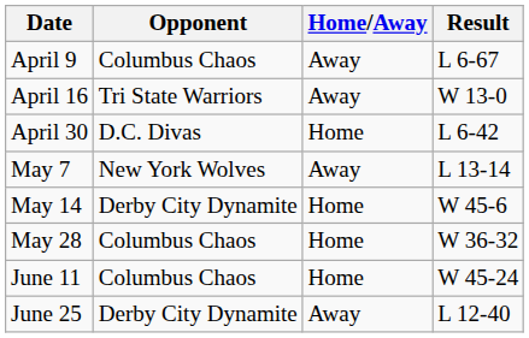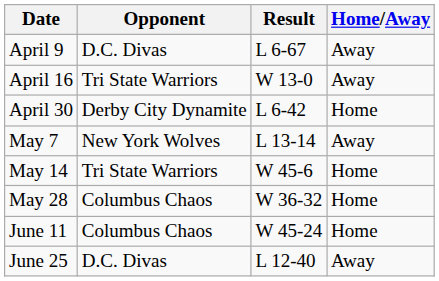columns swapped: Home/Away <-> Result
April 9 | Opponent: Columbus Chaos -> D.C. Divas
April 30 | Opponent: D.C. Divas -> Derby City Dynamite
May 14 | Opponent: Derby City Dynamite -> Tri State Warriors
June 25 | Opponent: Derby City Dynamite -> D.C. Divas
